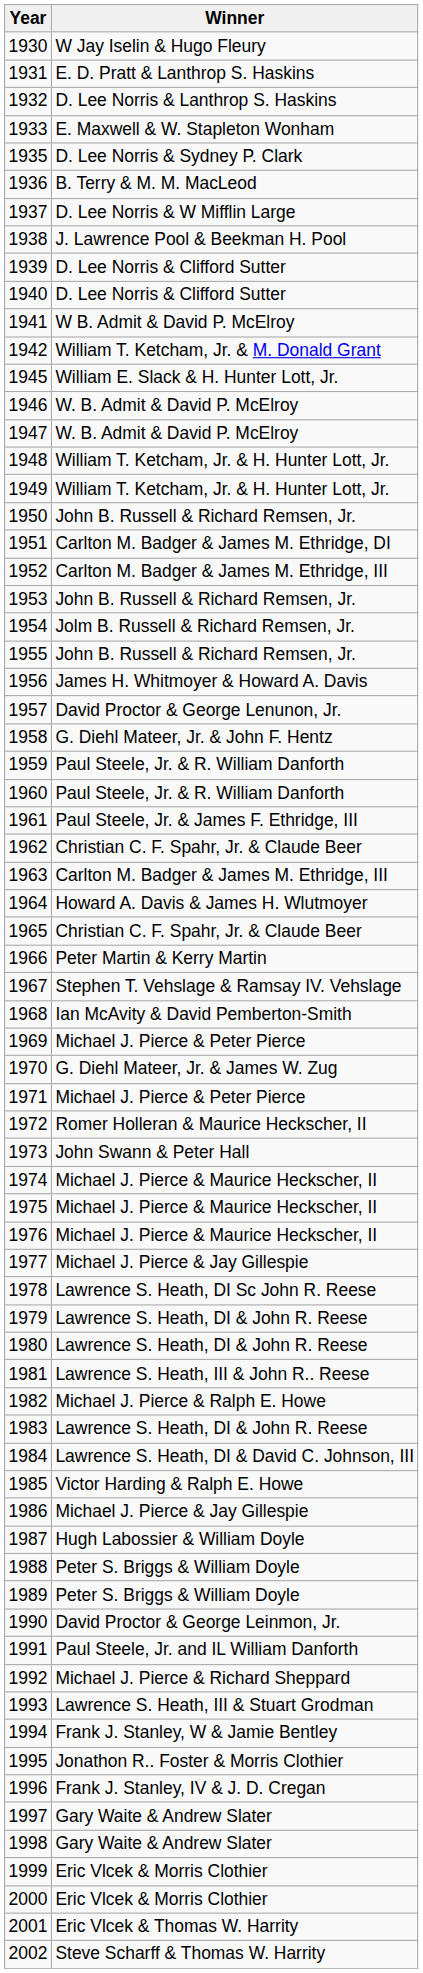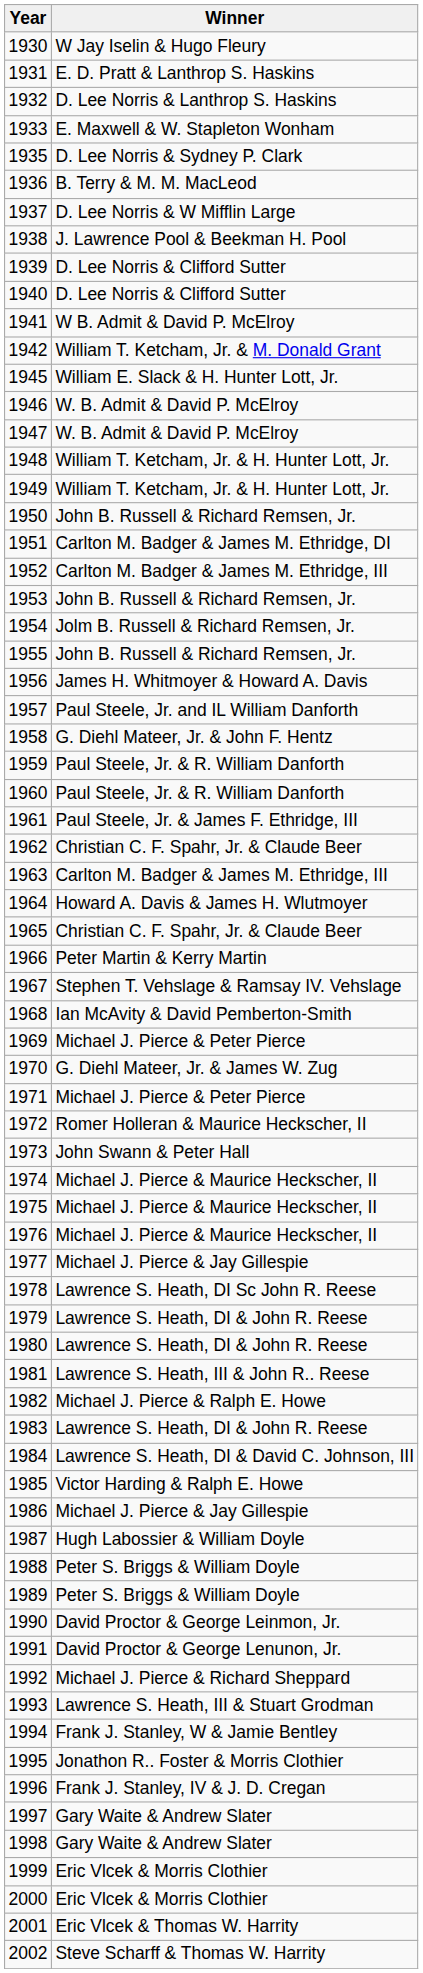1957 | Winner: David Proctor & George Lenunon, Jr. -> Paul Steele, Jr. and IL William Danforth
1991 | Winner: Paul Steele, Jr. and IL William Danforth -> David Proctor & George Lenunon, Jr.
